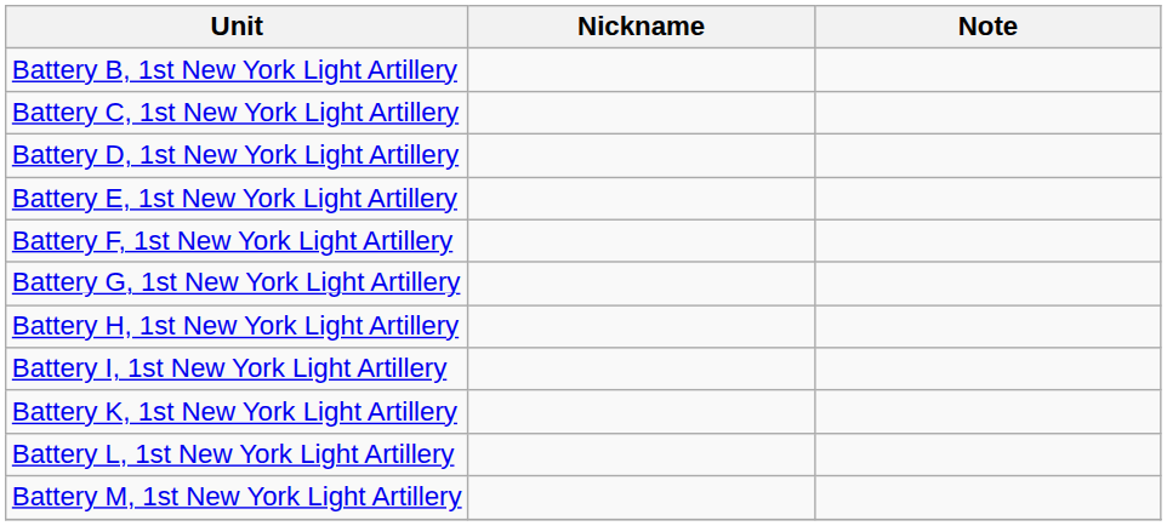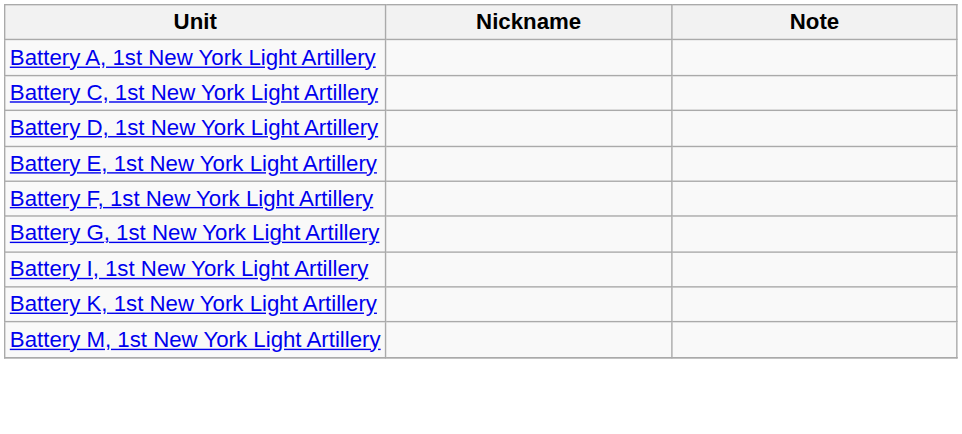+ row: Battery A, 1st New York Light Artillery
- row: Battery B, 1st New York Light Artillery
- row: Battery H, 1st New York Light Artillery
- row: Battery L, 1st New York Light Artillery
